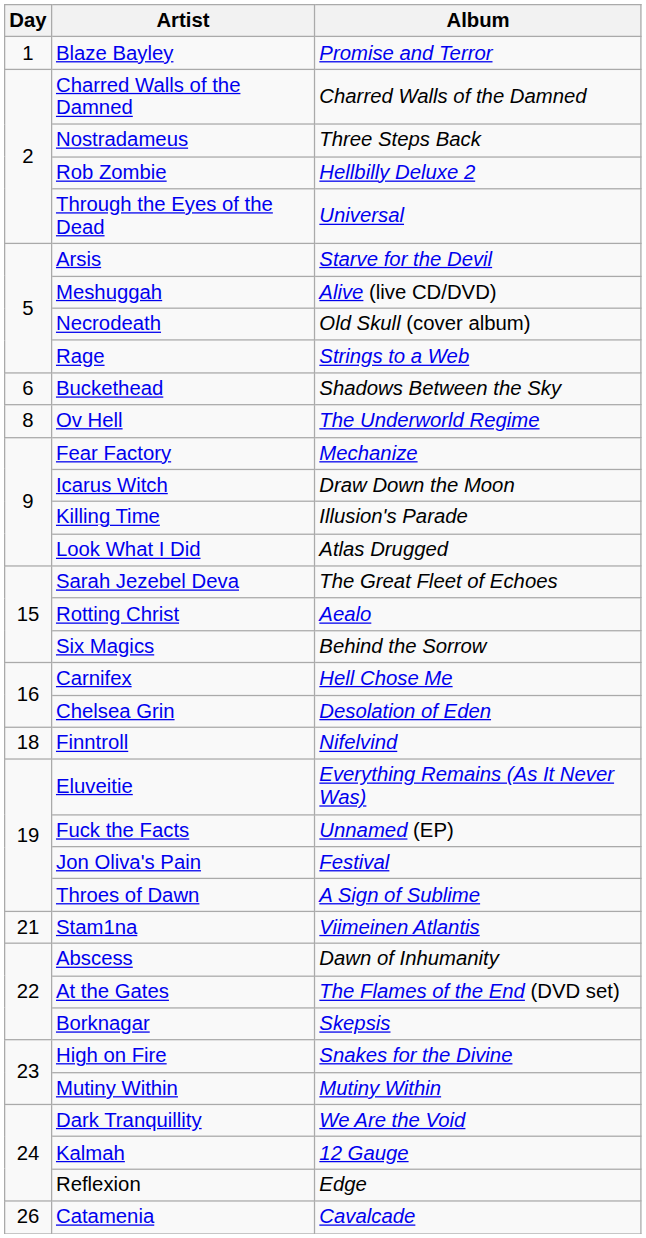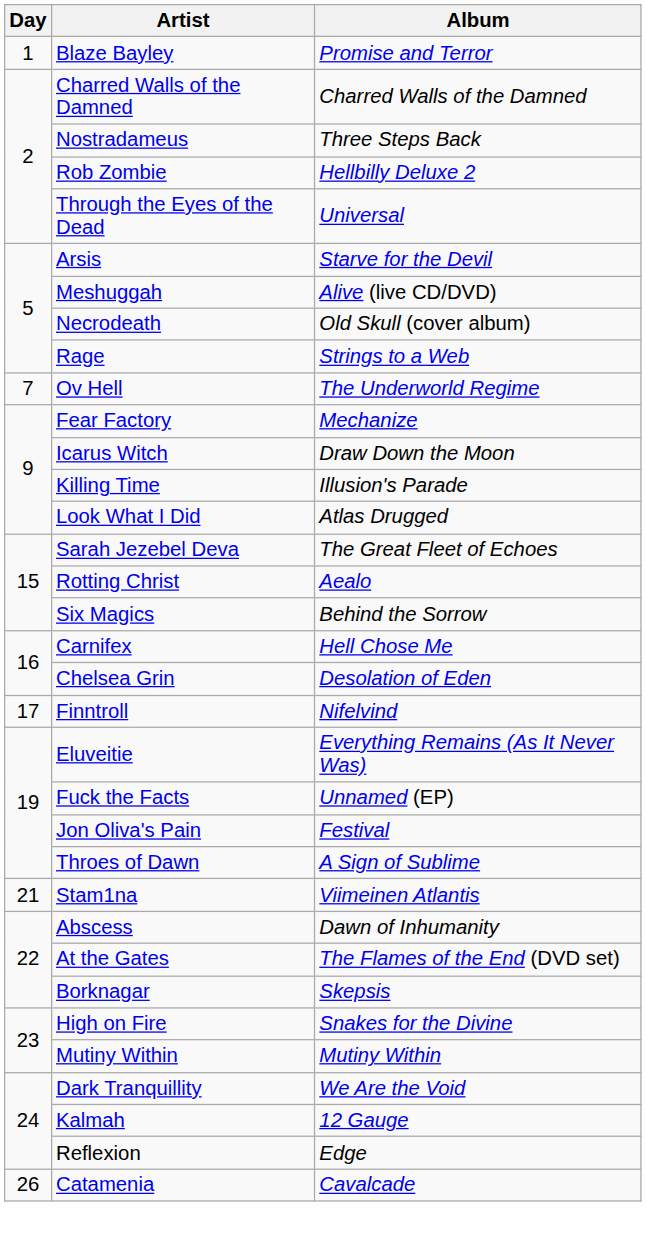- row: 6 | Buckethead | Shadows Between the Sky
Ov Hell | Day: 8 -> 7
Finntroll | Day: 18 -> 17
